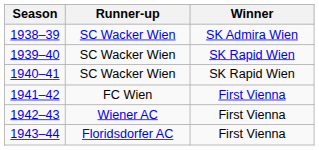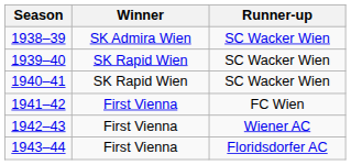columns swapped: Winner <-> Runner-up
